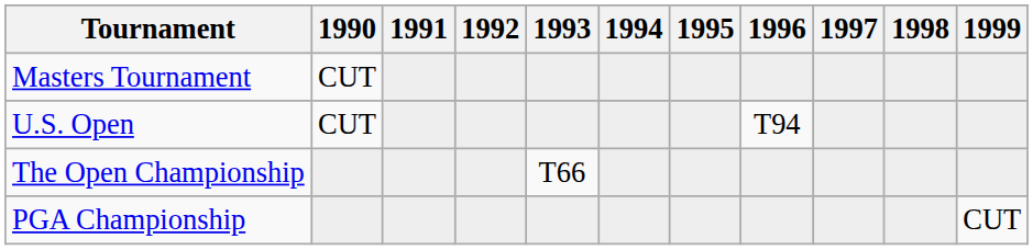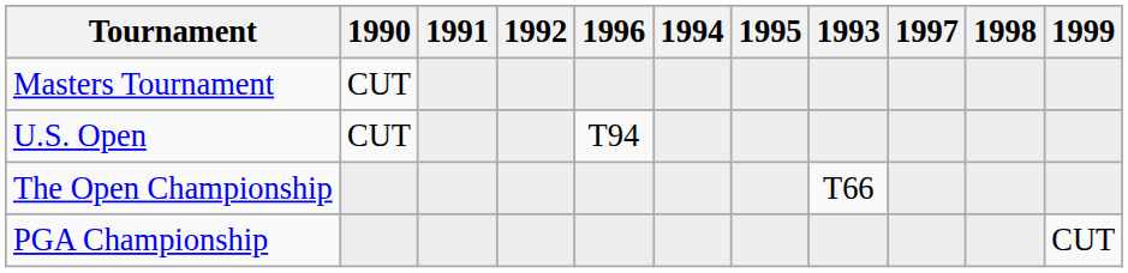columns swapped: 1993 <-> 1996
